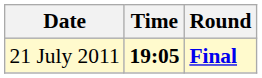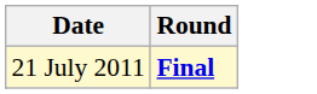- column: Time | 19:05
